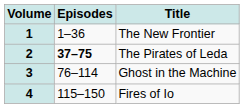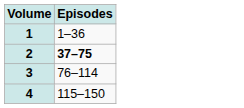- column: Title | The New Frontier | The Pirates of Leda | Ghost in the Machine | Fires of Io
